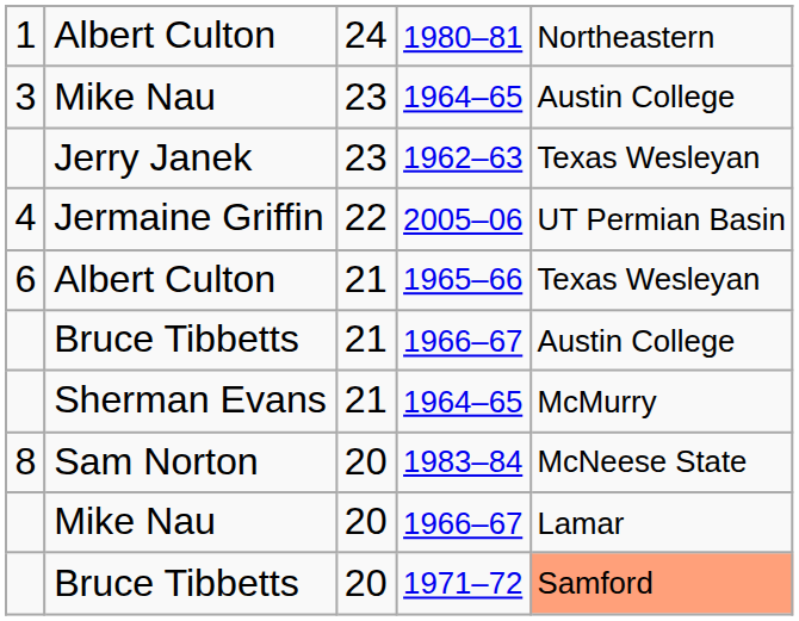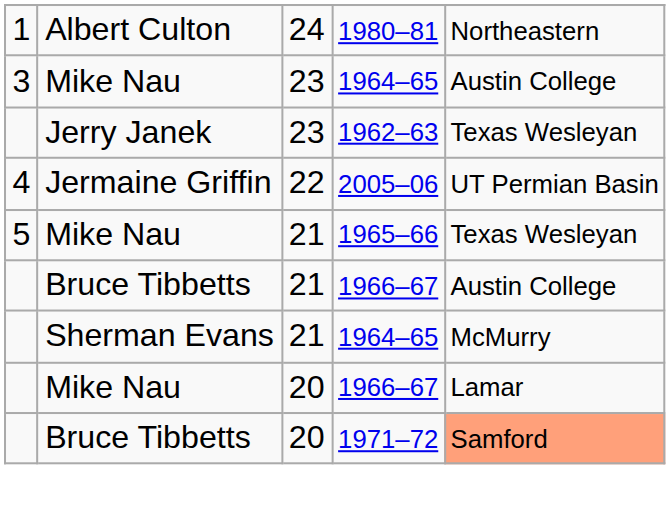1965–66 | column 1: 6 -> 5
1965–66 | column 2: Albert Culton -> Mike Nau
- row: 8 | Sam Norton | 20 | 1983–84 | McNeese State
